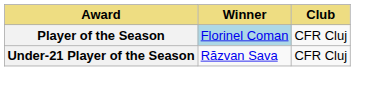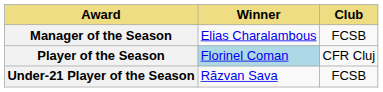+ row: Manager of the Season | Elias Charalambous | FCSB
Under-21 Player of the Season | Club: CFR Cluj -> FCSB
